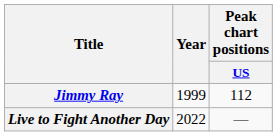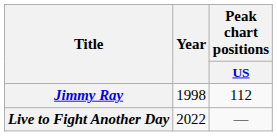Jimmy Ray | Year: 1999 -> 1998
